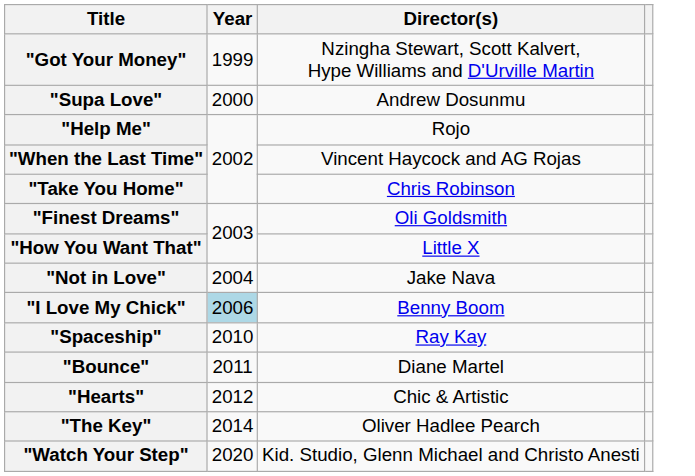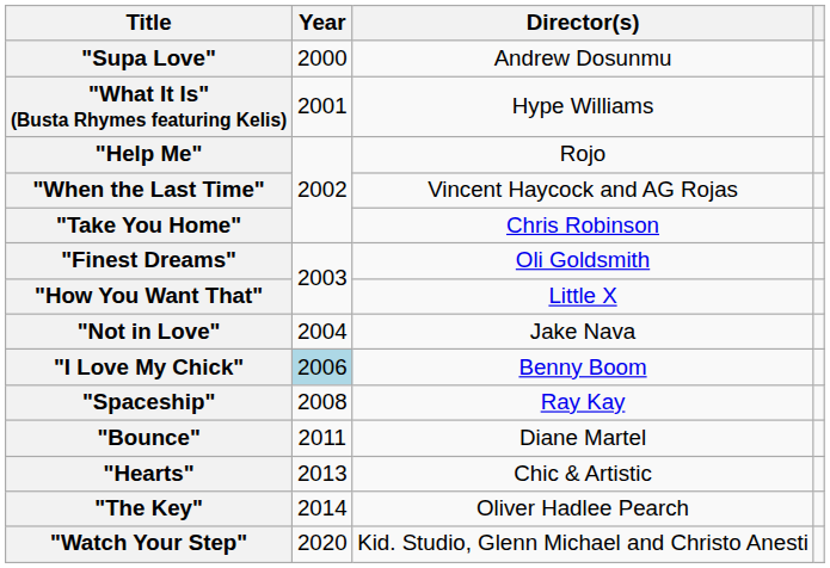- row: "Got Your Money" | 1999 | Nzingha Stewart, Scott Kalvert, Hype Williams and D'Urville Martin
+ row: "What It Is" (Busta Rhymes featuring Kelis) | 2001 | Hype Williams
"Spaceship" | Year: 2010 -> 2008
"Hearts" | Year: 2012 -> 2013
